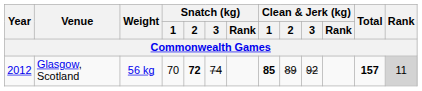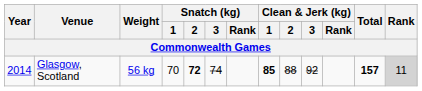Glasgow, Scotland | Year: 2012 -> 2014
Glasgow, Scotland | Clean & Jerk (kg) / 2: 89 -> 88
